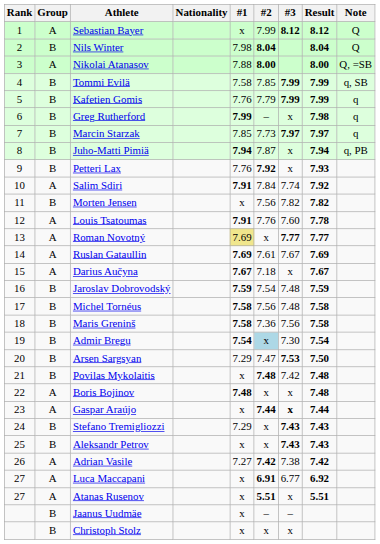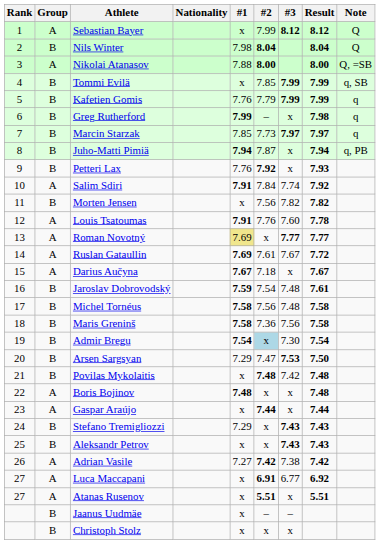Tommi Evilä | #1: 7.58 -> x
Ruslan Gataullin | Result: 7.69 -> 7.72
Jaroslav Dobrovodský | Result: 7.59 -> 7.61
Gaspar Araújo | #3: bold -> normal
